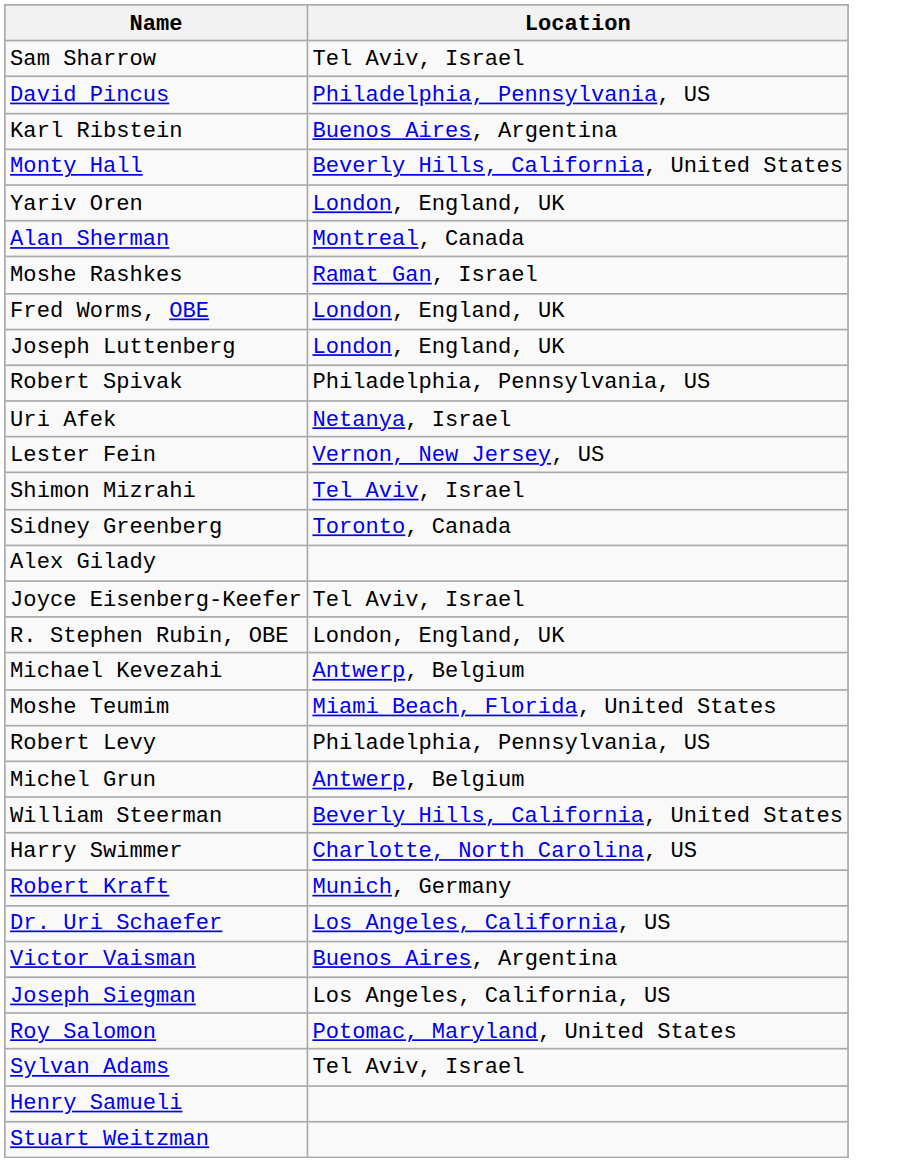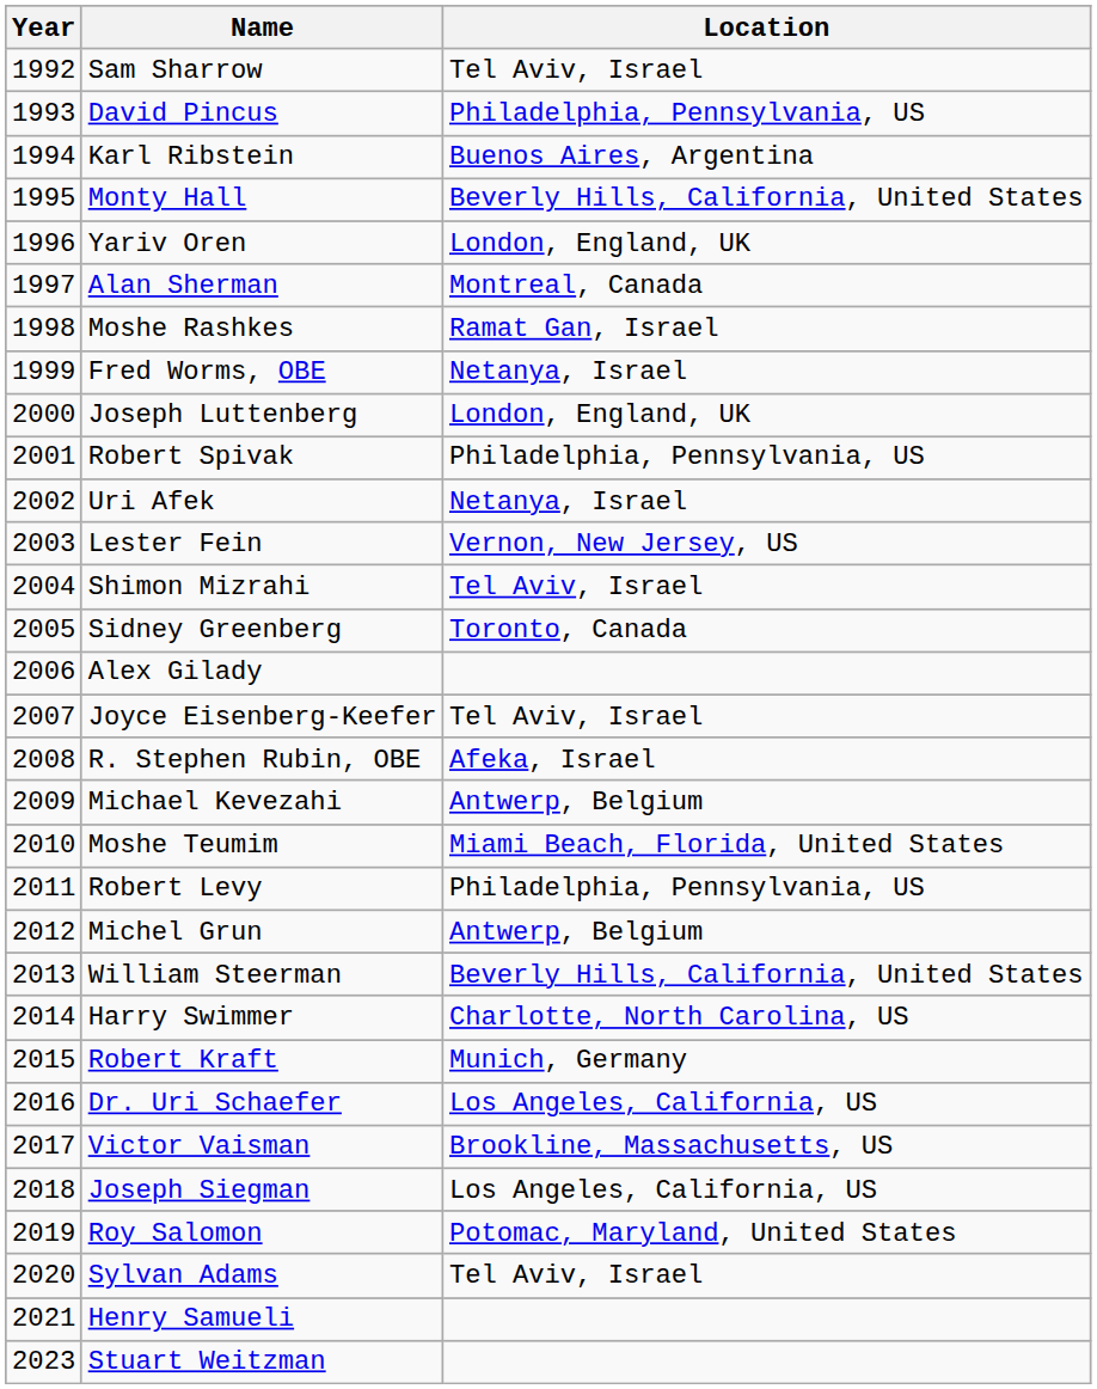+ column: Year | 1992 | 1993 | 1994 | 1995 | 1996 | 1997 | 1998 | 1999 | 2000 | 2001 | 2002 | 2003 | 2004 | 2005 | 2006 | 2007 | 2008 | 2009 | 2010 | 2011 | 2012 | 2013 | 2014 | 2015 | 2016 | 2017 | 2018 | 2019 | 2020 | 2021 | 2023
Fred Worms, OBE | Location: London, England, UK -> Netanya, Israel
R. Stephen Rubin, OBE | Location: London, England, UK -> Afeka, Israel
Victor Vaisman | Location: Buenos Aires, Argentina -> Brookline, Massachusetts, US
